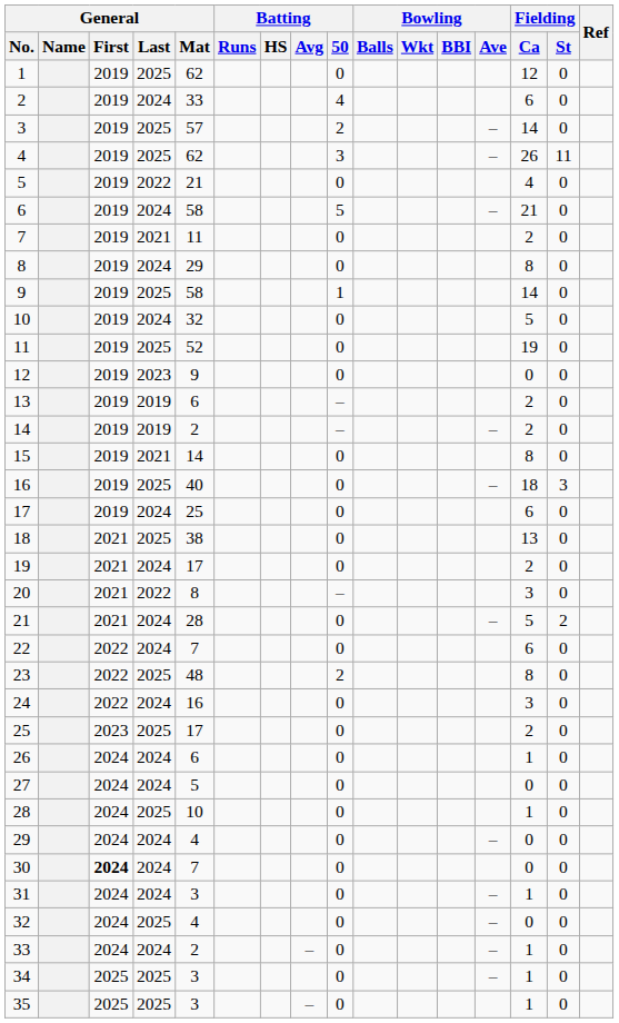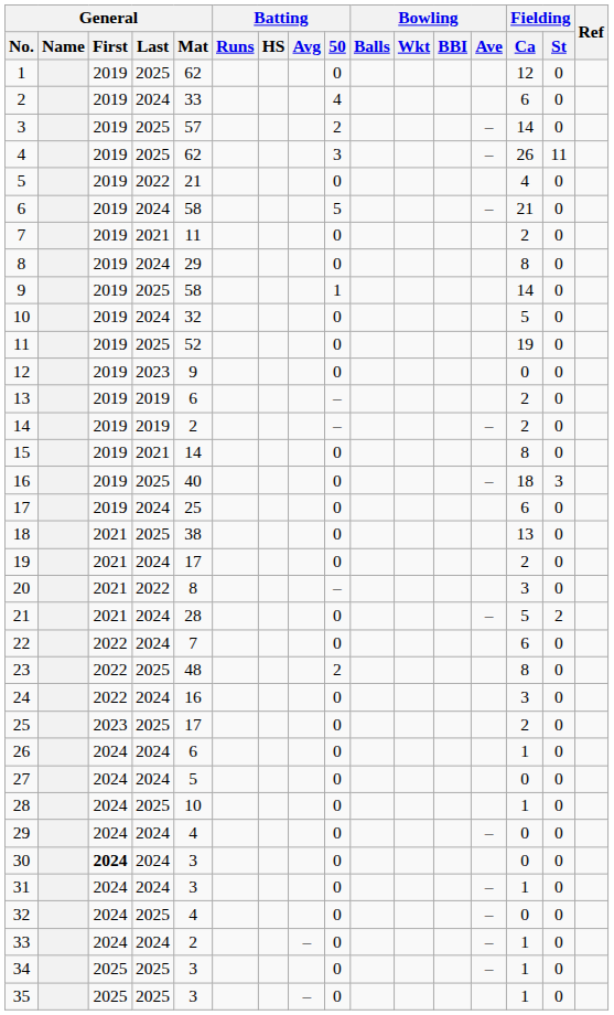30 | General / Mat: 7 -> 3
